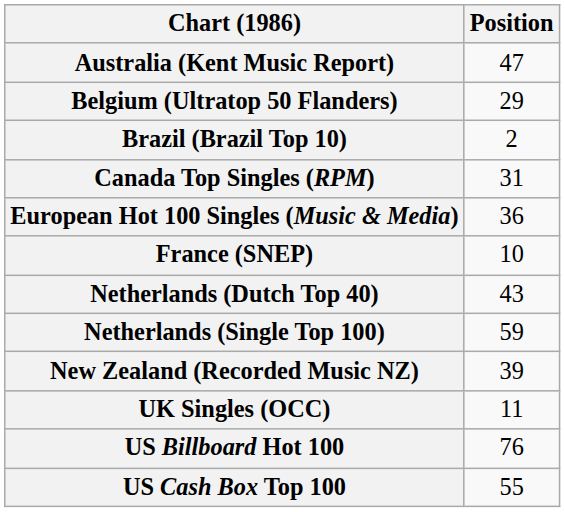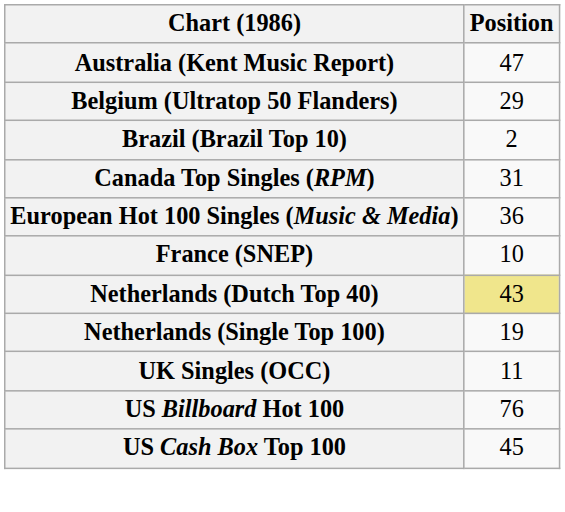Netherlands (Dutch Top 40) | Position: no background -> khaki background
Netherlands (Single Top 100) | Position: 59 -> 19
- row: New Zealand (Recorded Music NZ) | 39
US Cash Box Top 100 | Position: 55 -> 45
